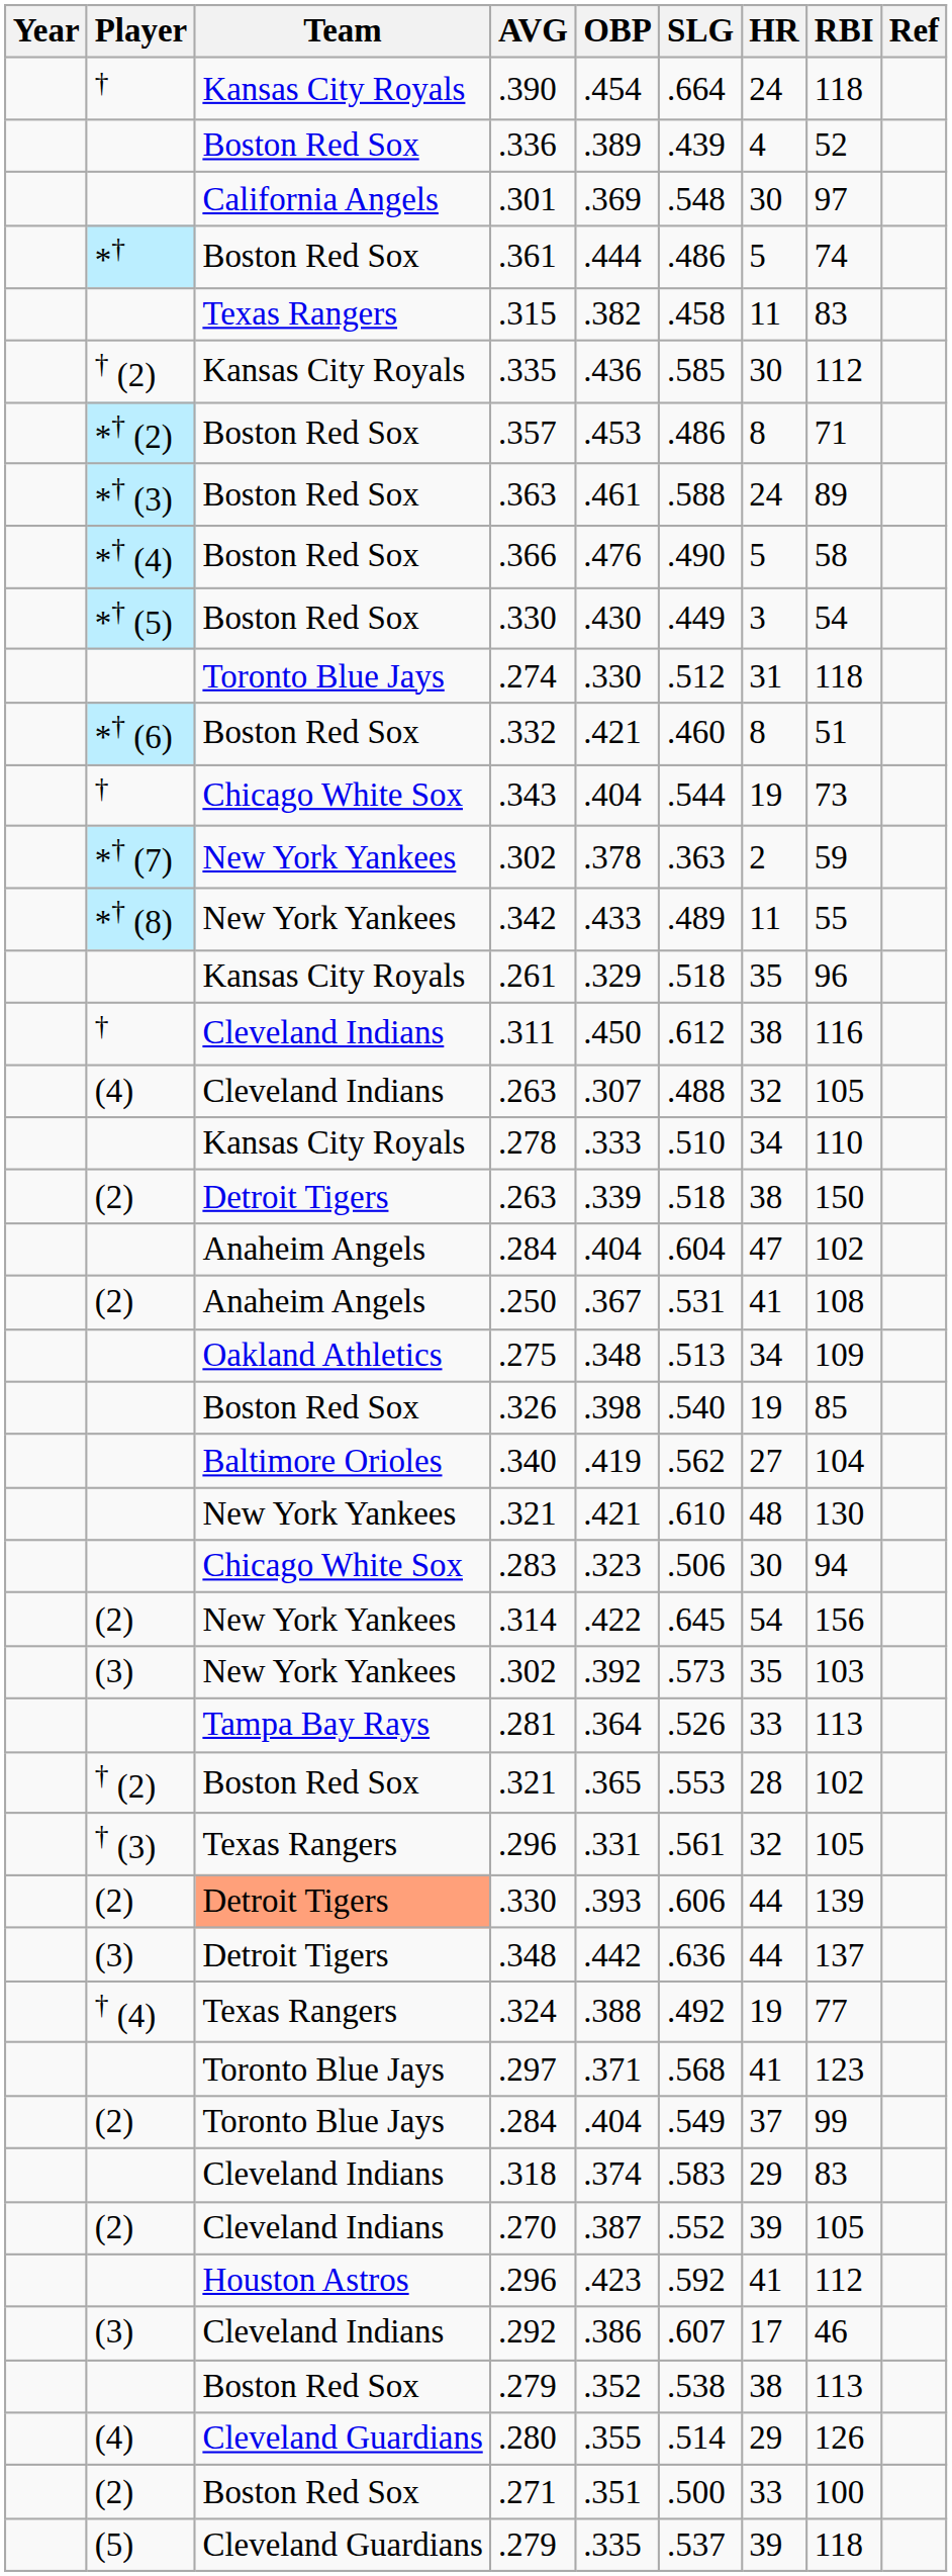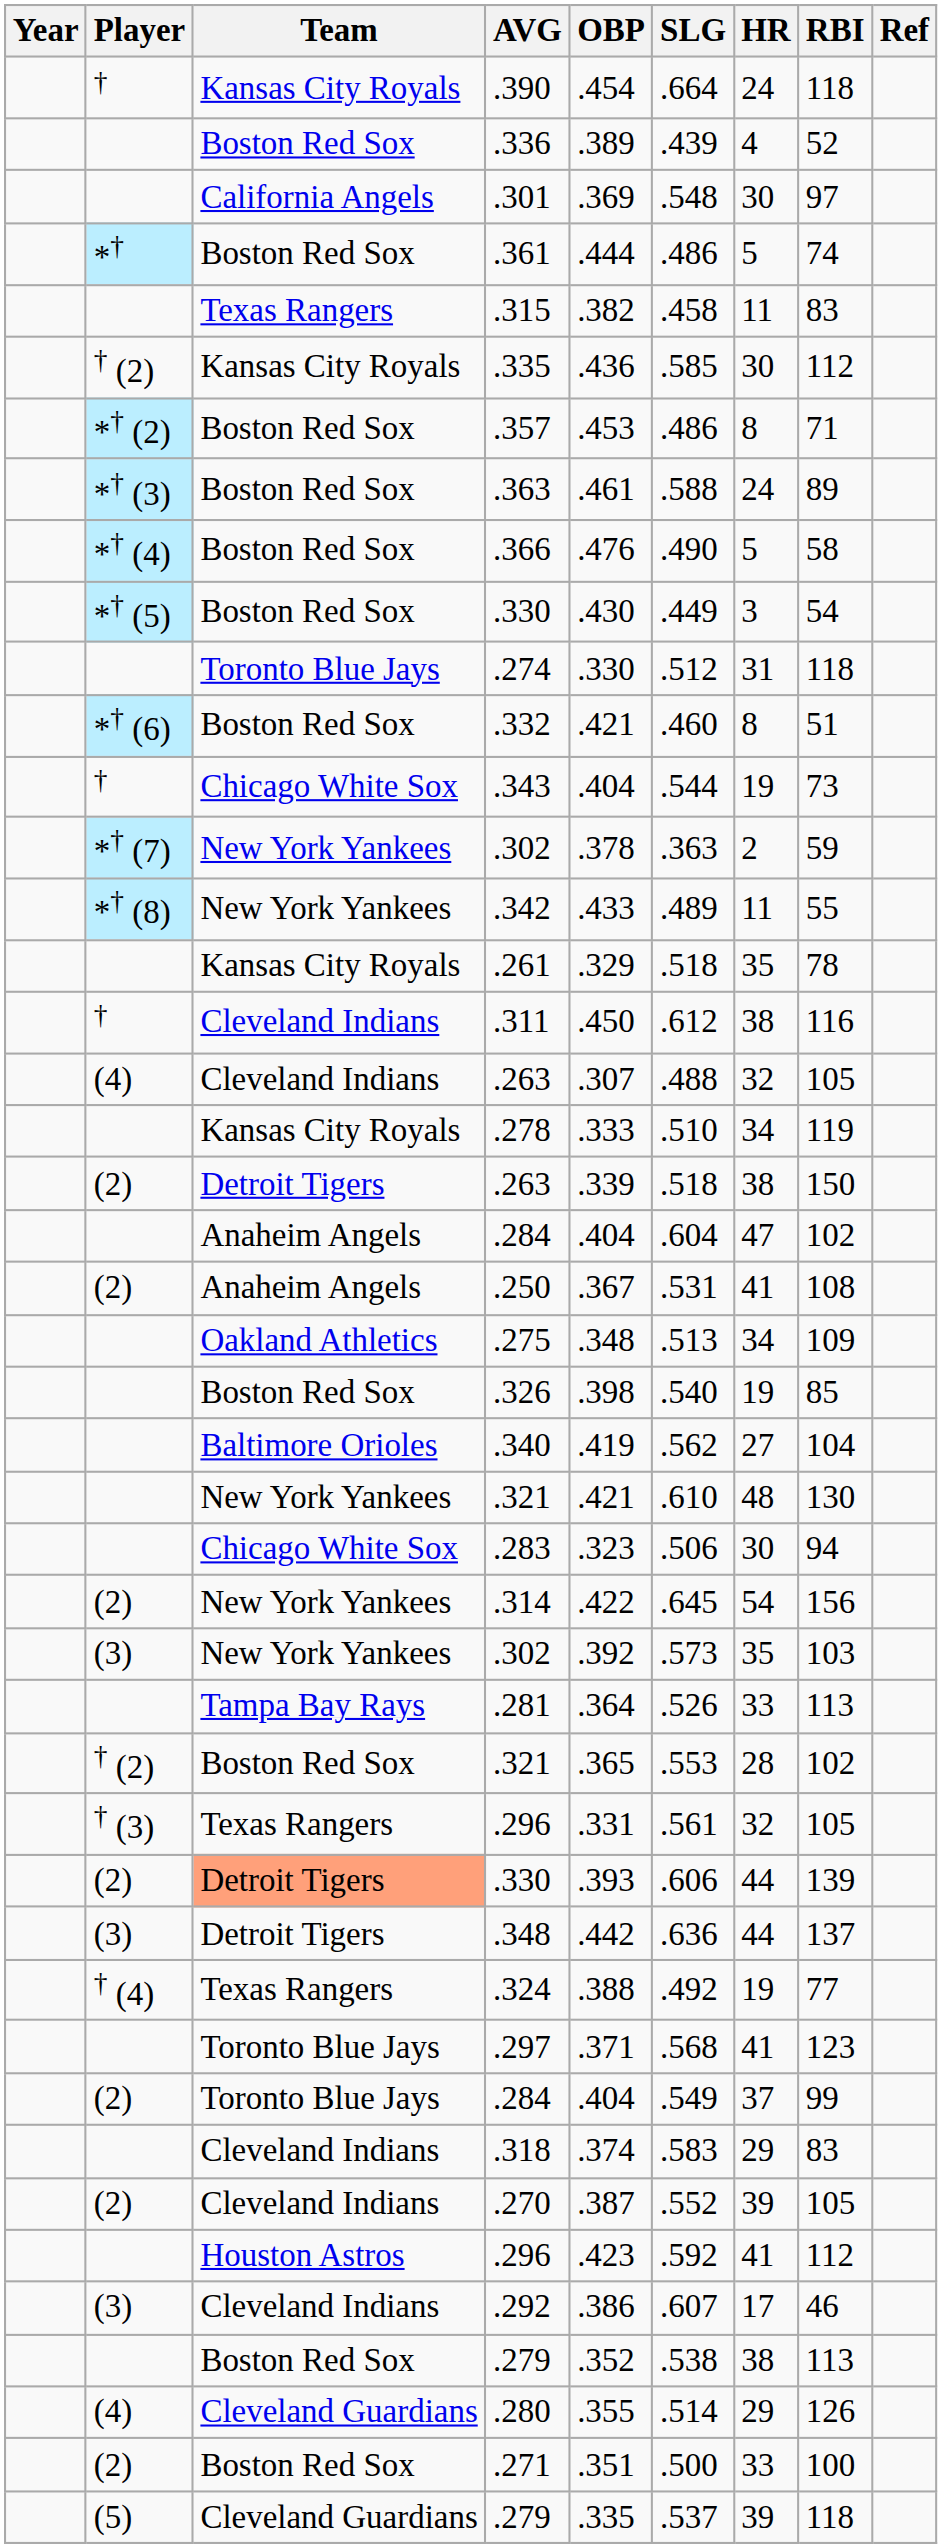.261 | RBI: 96 -> 78
.278 | RBI: 110 -> 119
